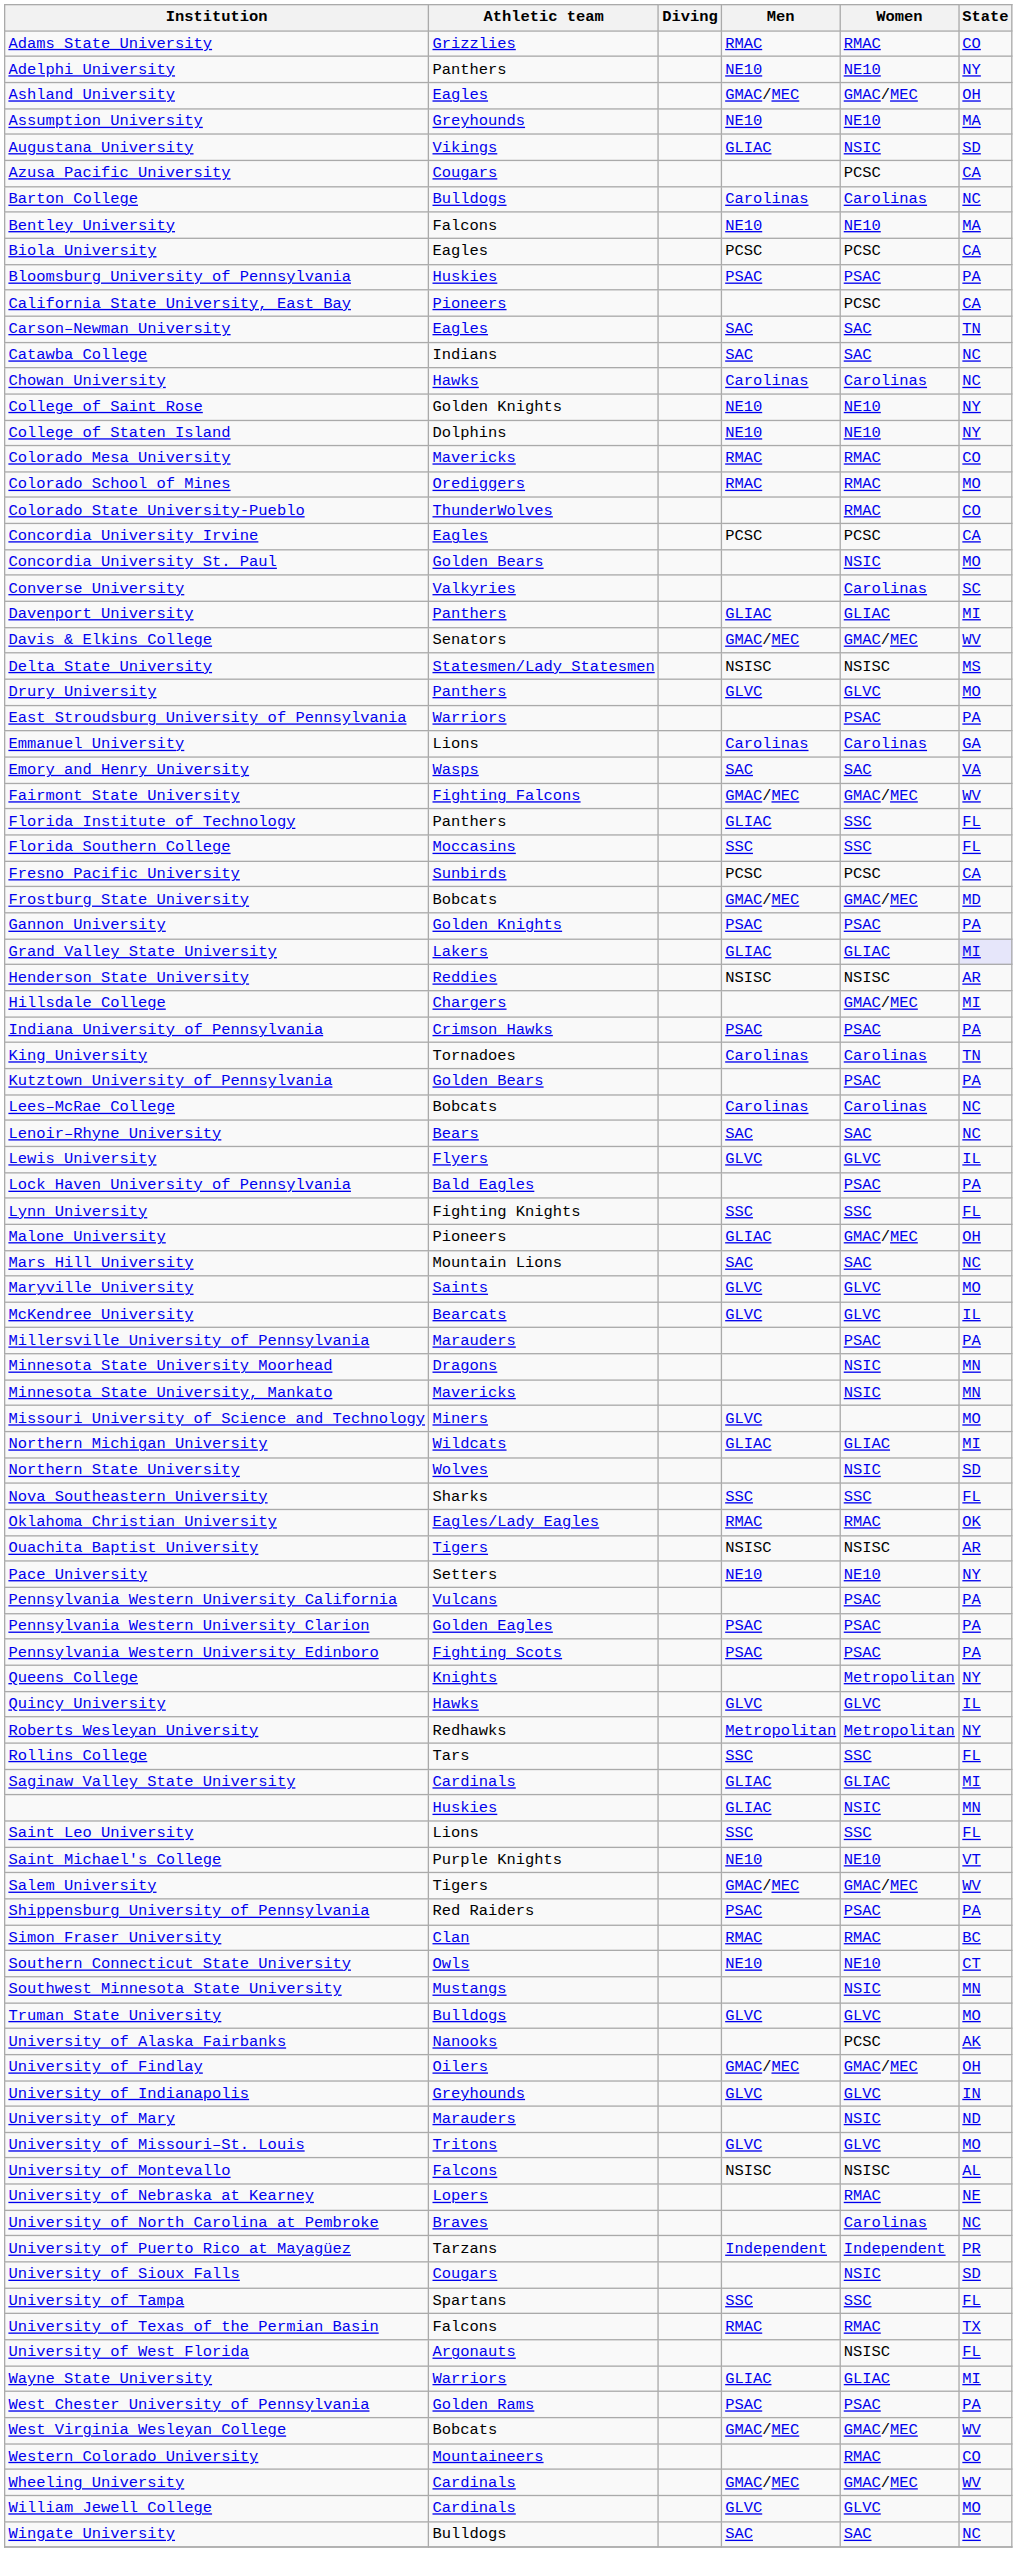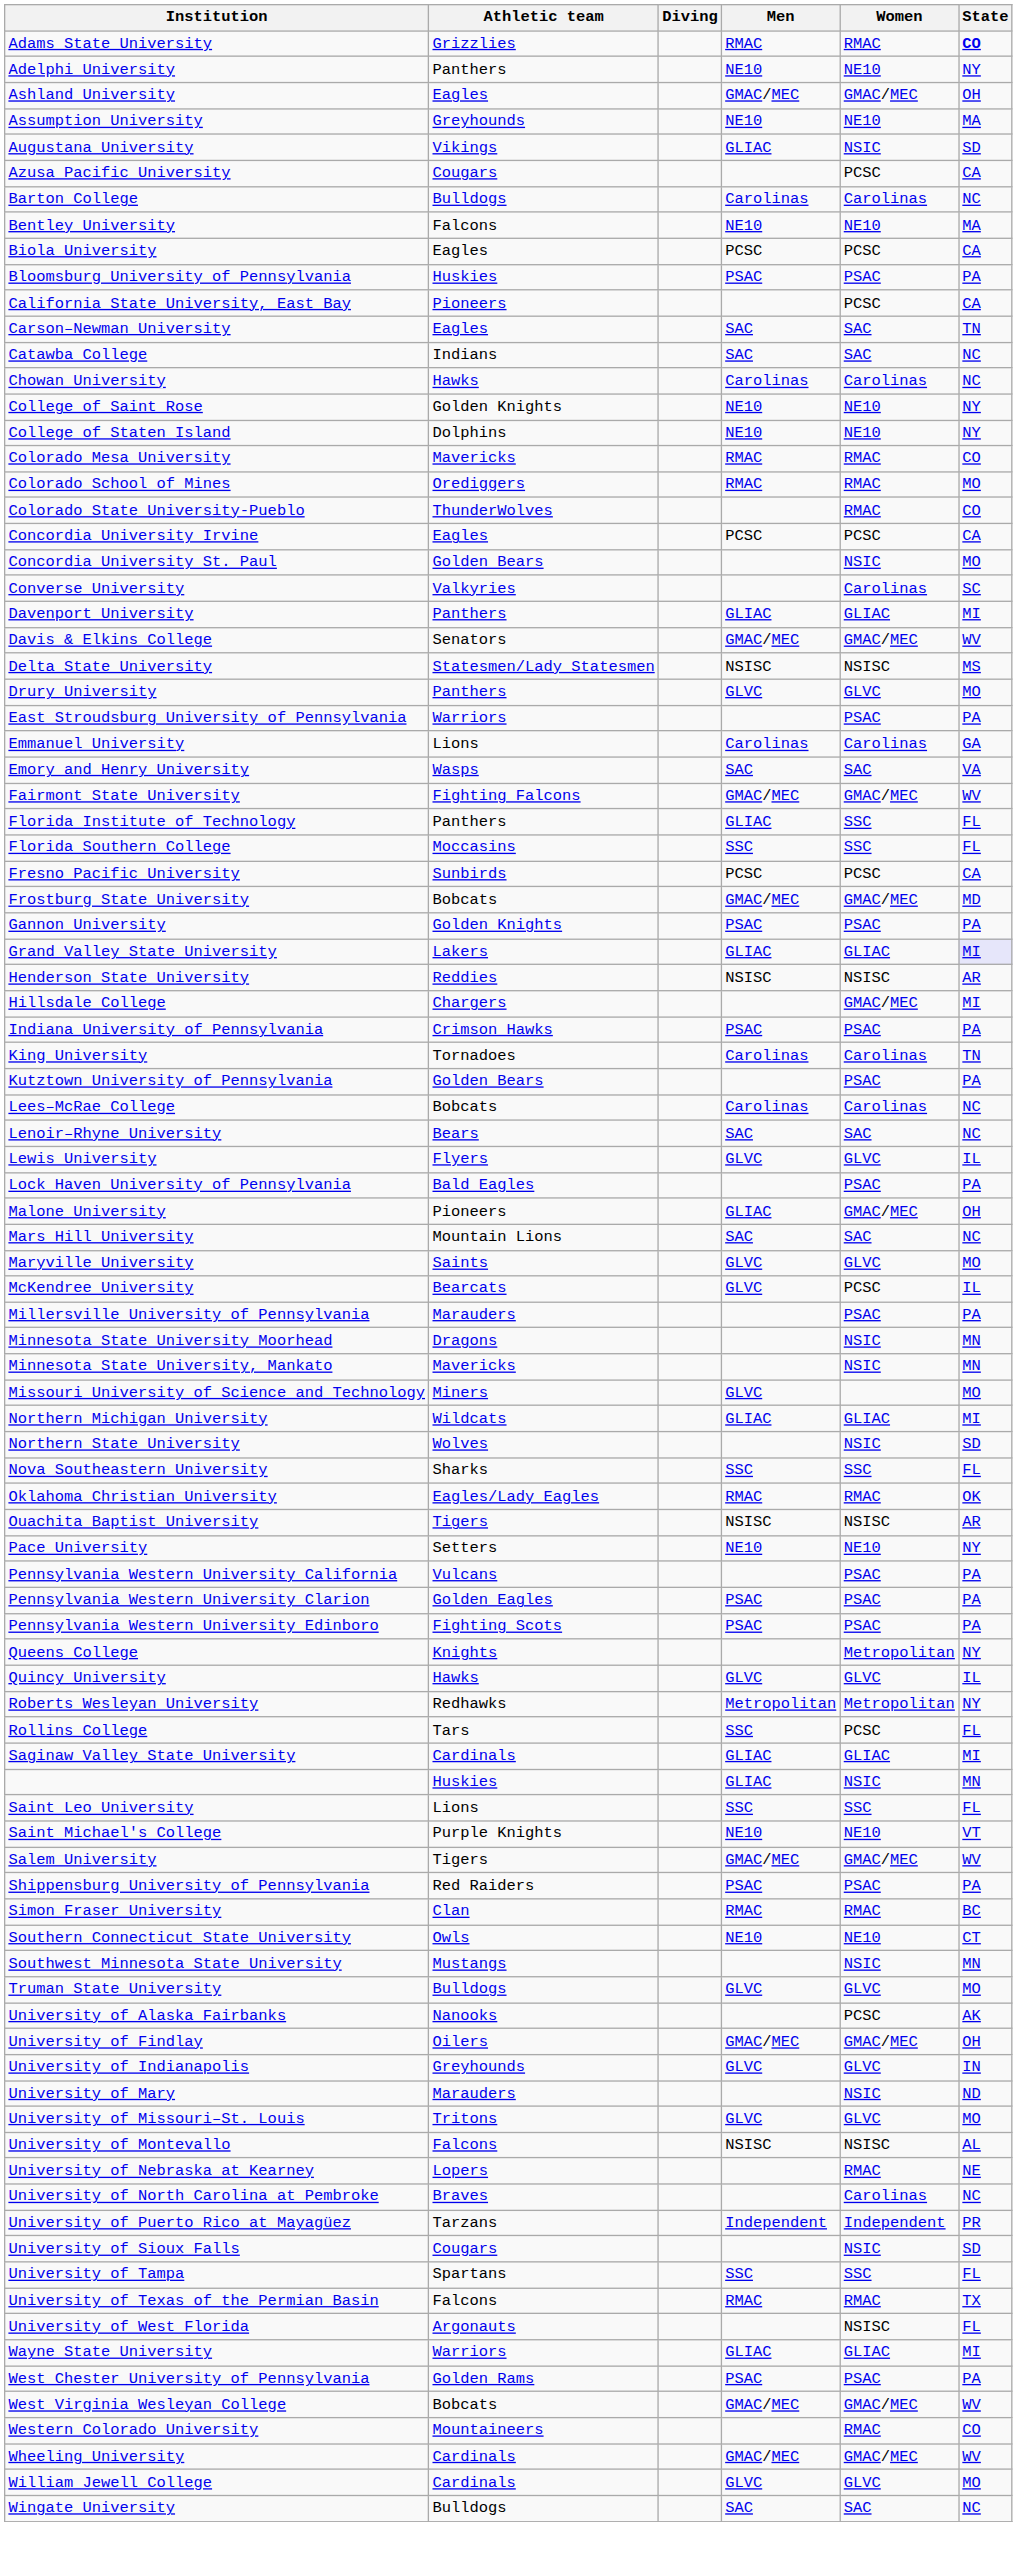Adams State University | State: normal -> bold
- row: Lynn University | Fighting Knights | SSC | SSC | FL
McKendree University | Women: GLVC -> PCSC
Rollins College | Women: SSC -> PCSC
